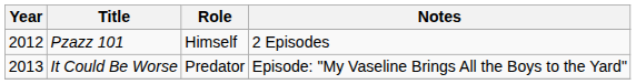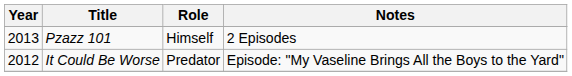Pzazz 101 | Year: 2012 -> 2013
It Could Be Worse | Year: 2013 -> 2012
